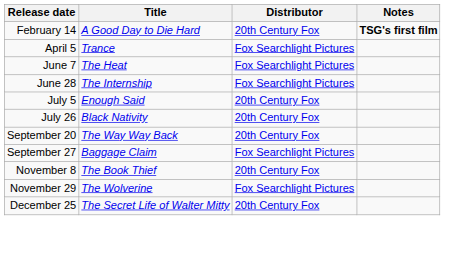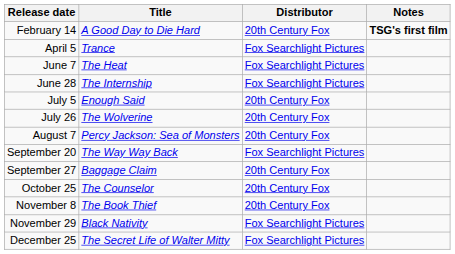July 26 | Title: Black Nativity -> The Wolverine
+ row: August 7 | Percy Jackson: Sea of Monsters | 20th Century Fox
September 20 | Distributor: 20th Century Fox -> Fox Searchlight Pictures
September 27 | Distributor: Fox Searchlight Pictures -> 20th Century Fox
+ row: October 25 | The Counselor | 20th Century Fox
November 29 | Title: The Wolverine -> Black Nativity
December 25 | Distributor: 20th Century Fox -> Fox Searchlight Pictures
